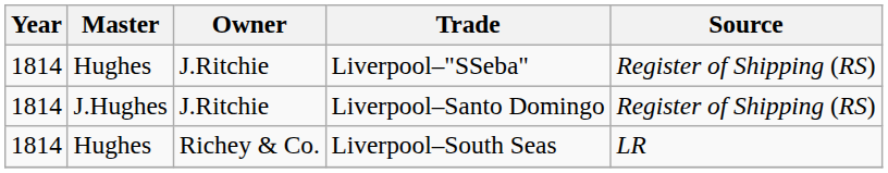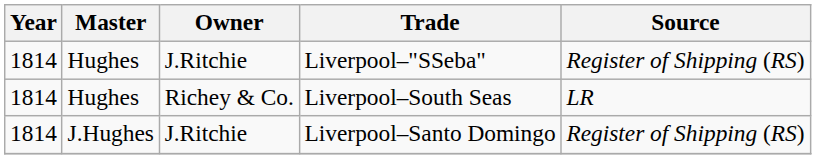rows swapped: Liverpool–South Seas <-> Liverpool–Santo Domingo
